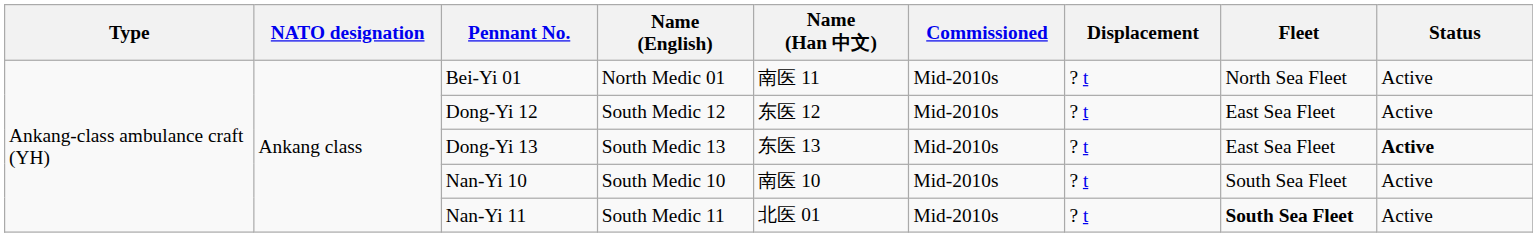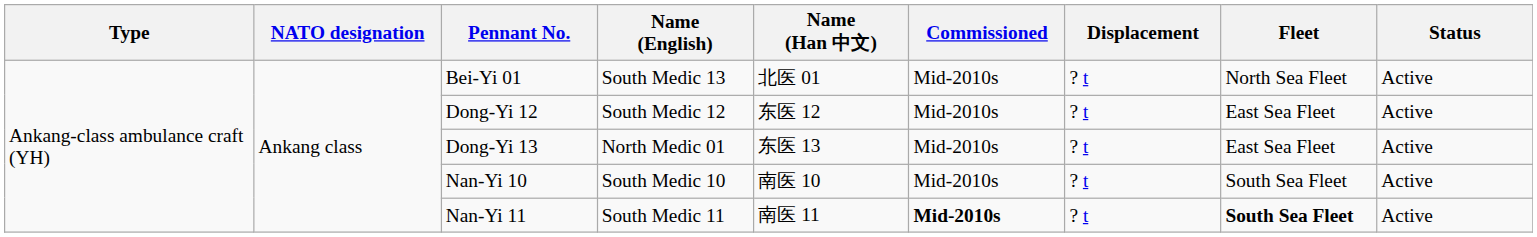Bei-Yi 01 | Name (English): North Medic 01 -> South Medic 13
Bei-Yi 01 | Name (Han 中文): 南医 11 -> 北医 01
Dong-Yi 13 | Name (English): South Medic 13 -> North Medic 01
Dong-Yi 13 | Status: bold -> normal
Nan-Yi 11 | Name (Han 中文): 北医 01 -> 南医 11
Nan-Yi 11 | Commissioned: normal -> bold
